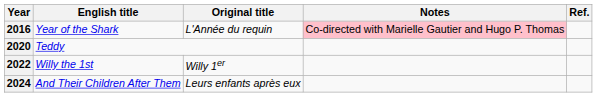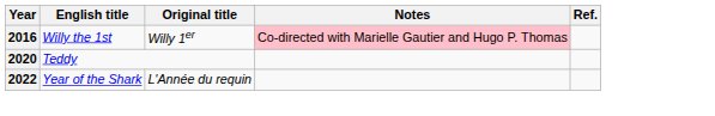2016 | English title: Year of the Shark -> Willy the 1st
2016 | Original title: L'Année du requin -> Willy 1er
2022 | English title: Willy the 1st -> Year of the Shark
2022 | Original title: Willy 1er -> L'Année du requin
- row: 2024 | And Their Children After Them | Leurs enfants après eux
